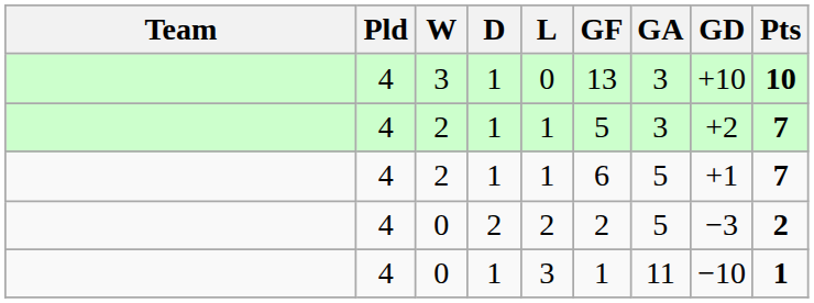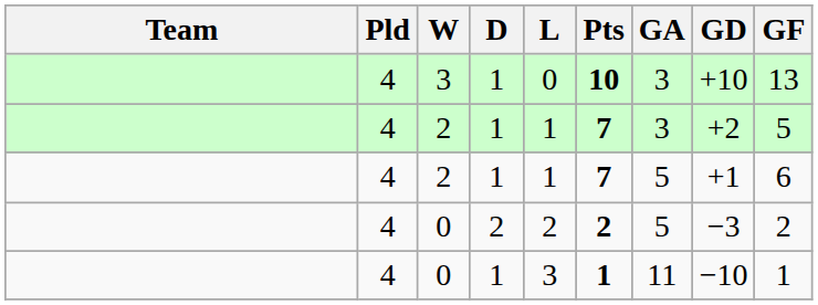columns swapped: GF <-> Pts
